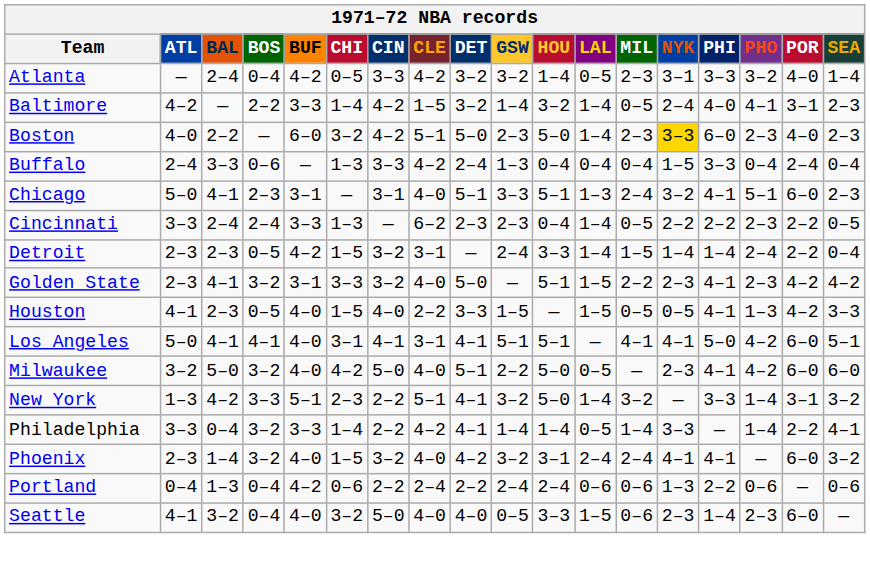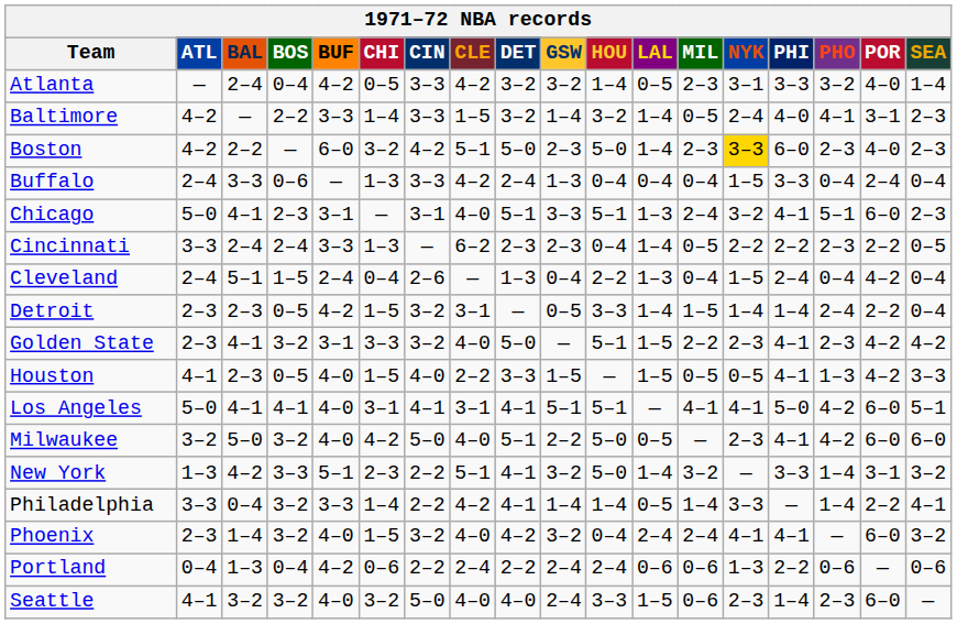Baltimore | CIN: 4–2 -> 3–3
Boston | ATL: 4–0 -> 4–2
+ row: Cleveland | 2–4 | 5–1 | 1–5 | 2–4 | 0–4 | 2–6 | — | 1–3 | 0–4 | 2–2 | 1–3 | 0–4 | 1–5 | 2–4 | 0–4 | 4–2 | 0–4
Detroit | GSW: 2–4 -> 0–5
Phoenix | HOU: 3–1 -> 0–4
Seattle | BOS: 0–4 -> 3–2
Seattle | GSW: 0–5 -> 2–4
